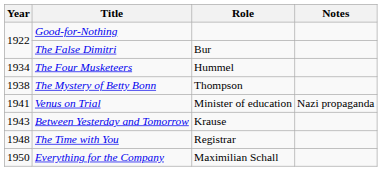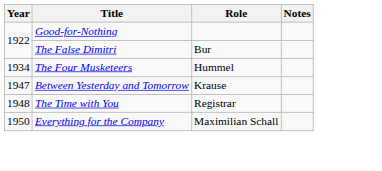- row: 1938 | The Mystery of Betty Bonn | Thompson
- row: 1941 | Venus on Trial | Minister of education | Nazi propaganda
Between Yesterday and Tomorrow | Year: 1943 -> 1947
